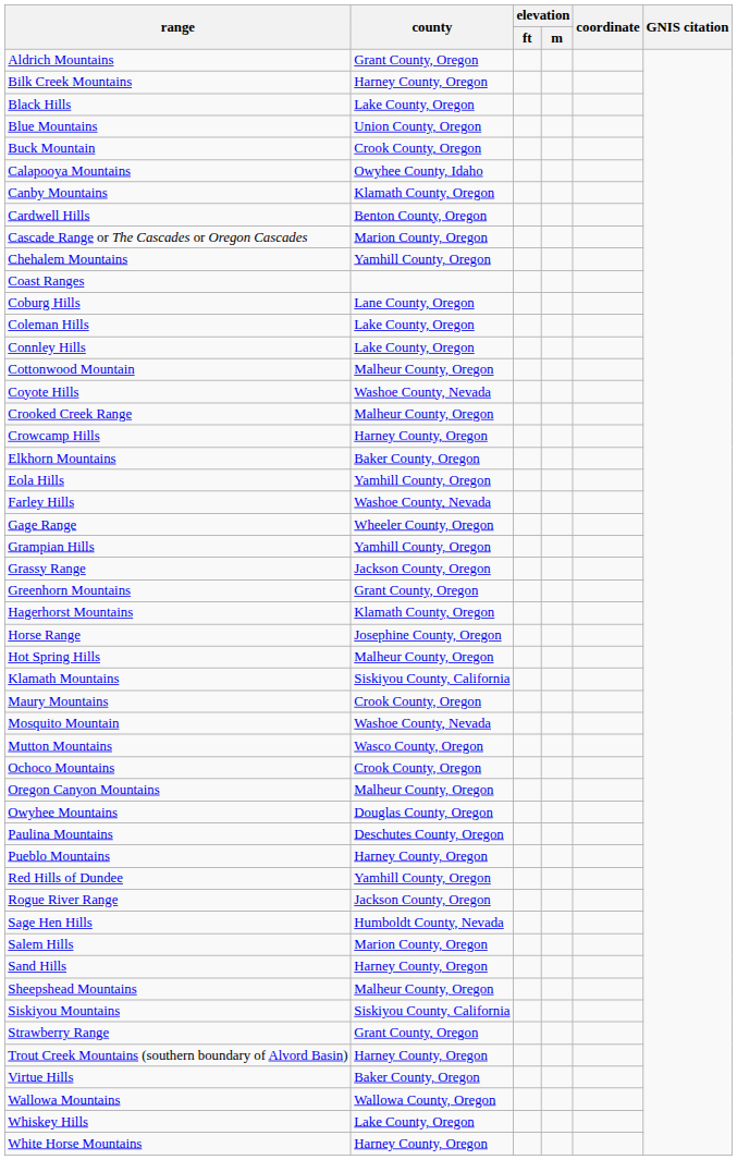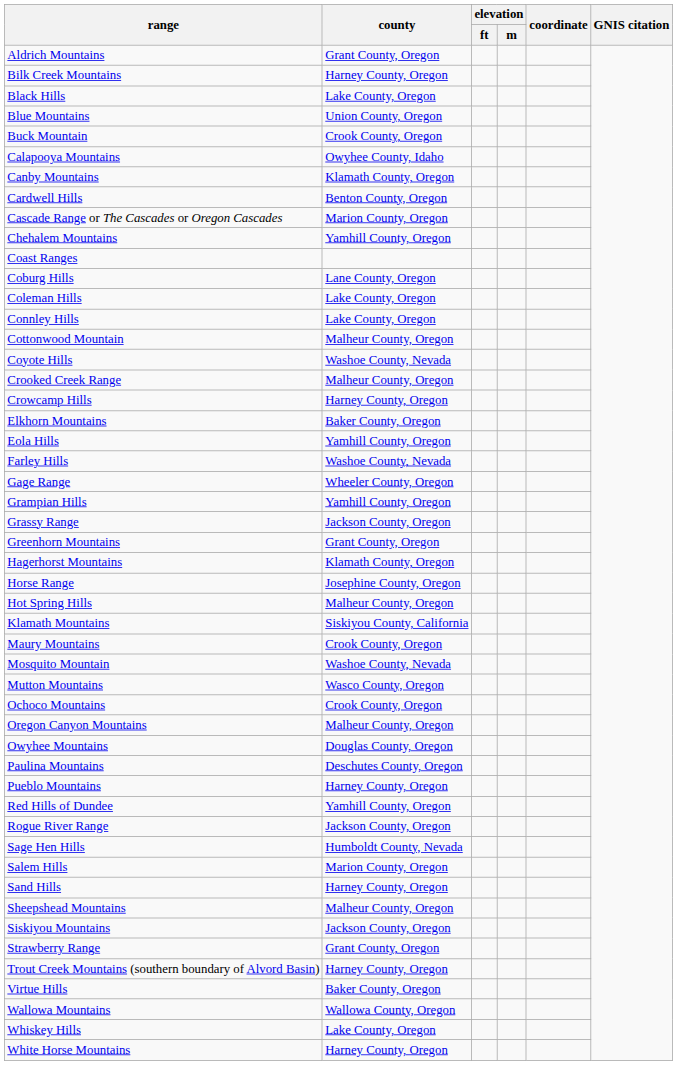Siskiyou Mountains | county: Siskiyou County, California -> Jackson County, Oregon
